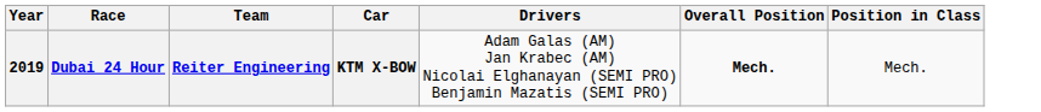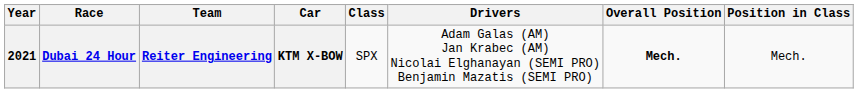+ column: Class | SPX
Dubai 24 Hour | Year: 2019 -> 2021
